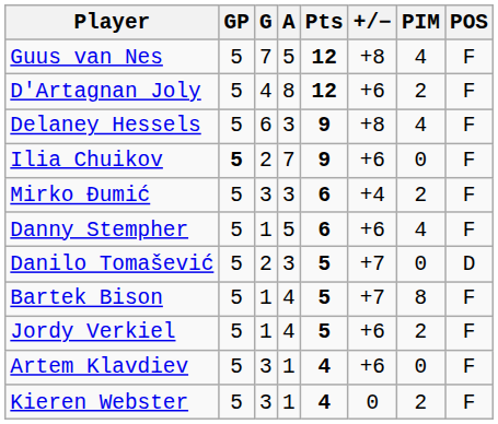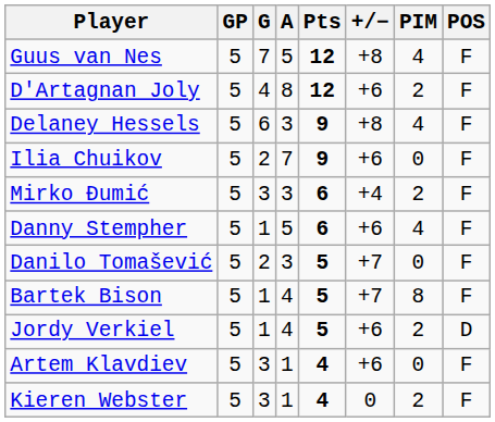Ilia Chuikov | GP: bold -> normal
Danilo Tomašević | POS: D -> F
Jordy Verkiel | POS: F -> D
